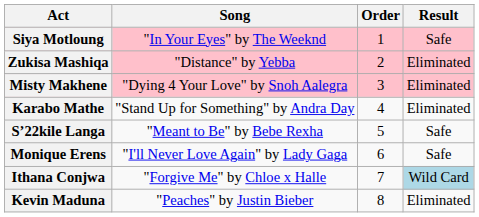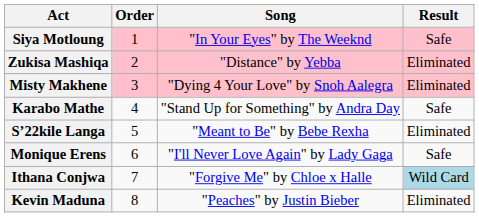columns swapped: Order <-> Song
Karabo Mathe | Result: Eliminated -> Safe
S’22kile Langa | Result: Safe -> Eliminated
